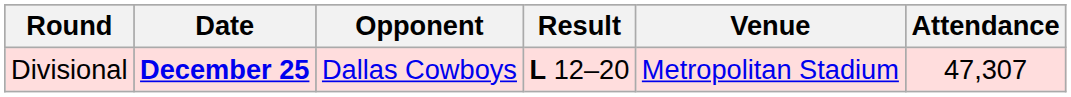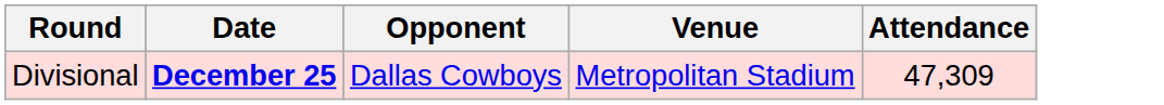- column: Result | L 12–20
Divisional | Attendance: 47,307 -> 47,309
